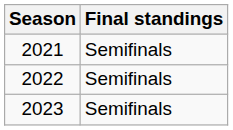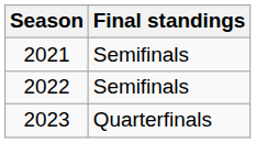2023 | Final standings: Semifinals -> Quarterfinals
